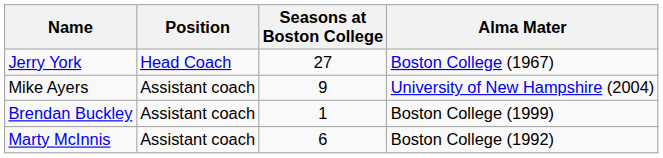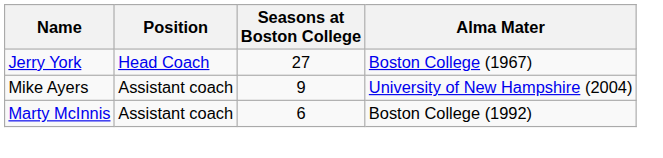- row: Brendan Buckley | Assistant coach | 1 | Boston College (1999)
